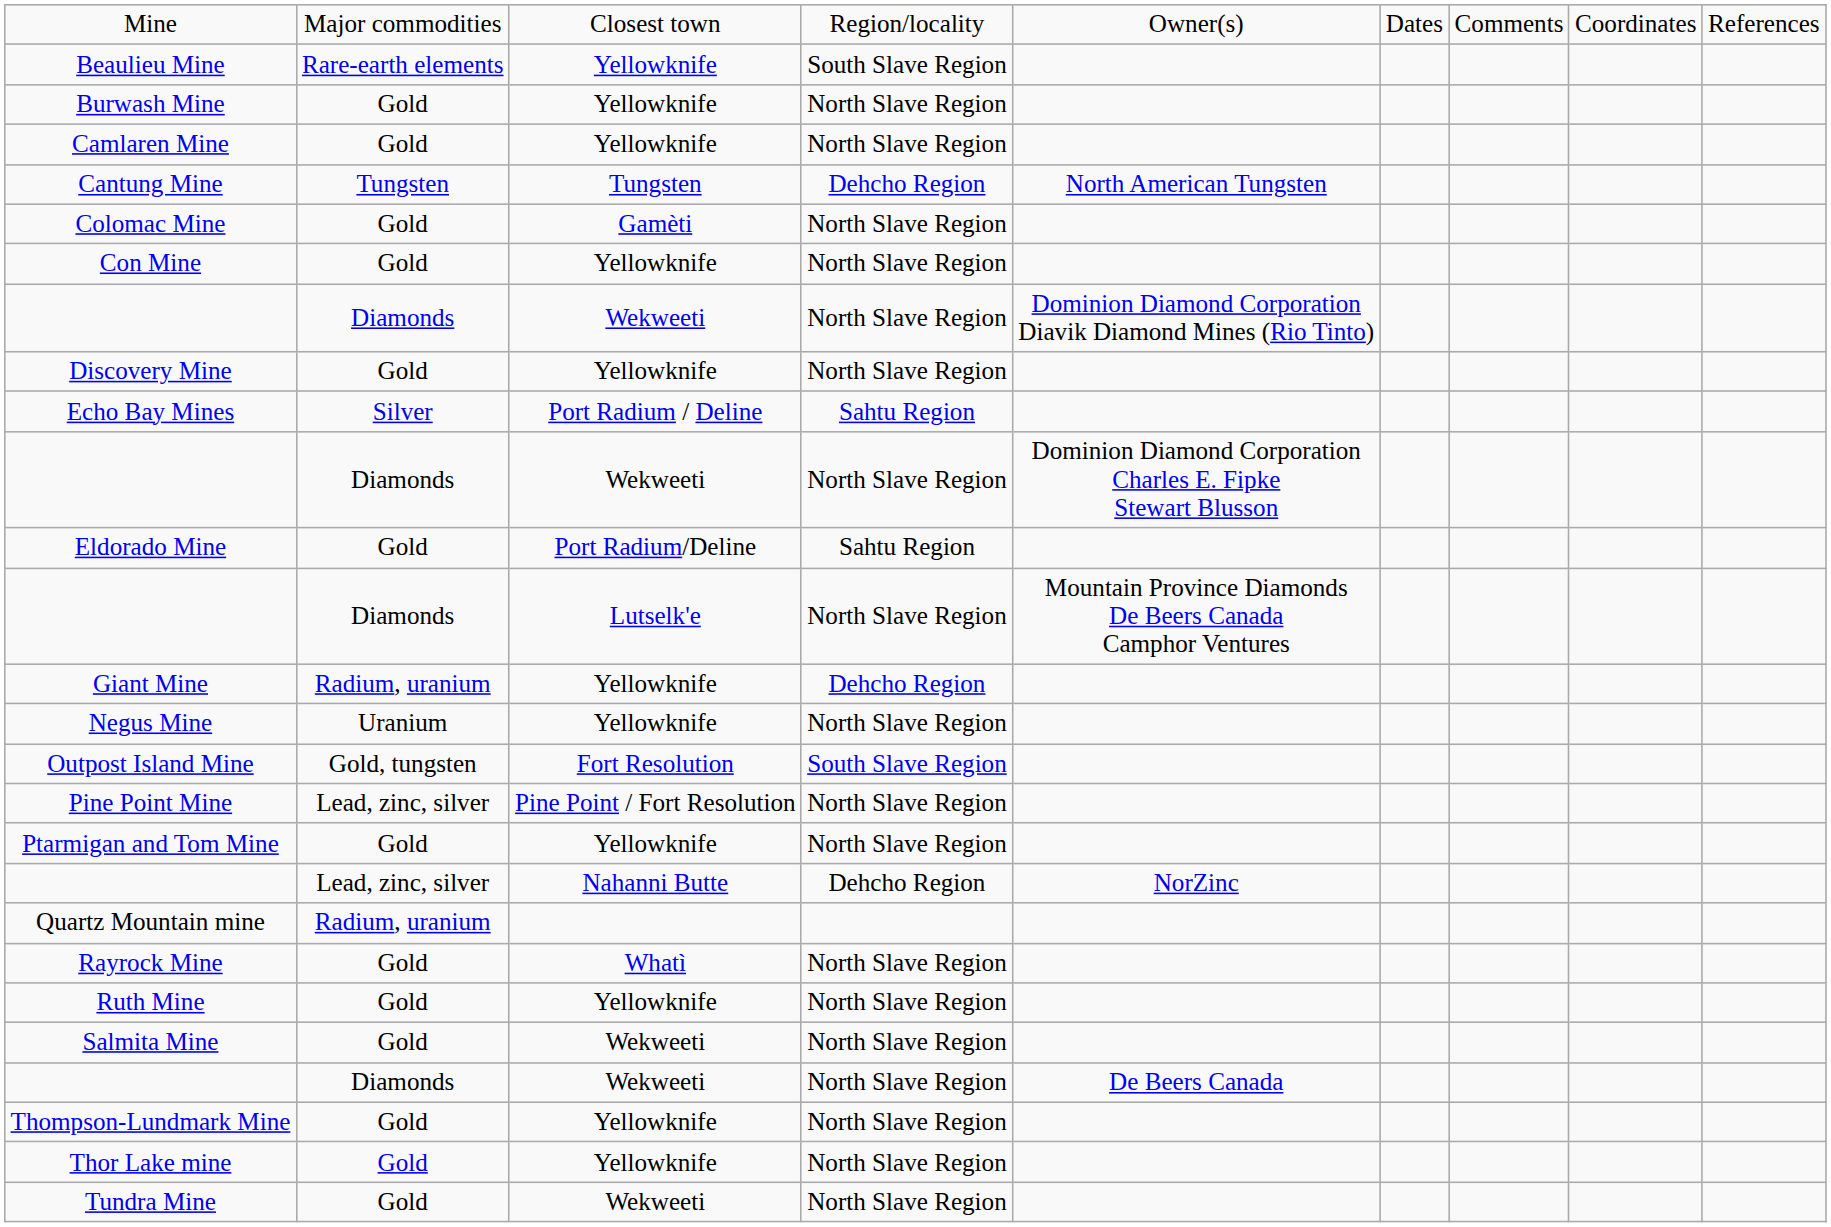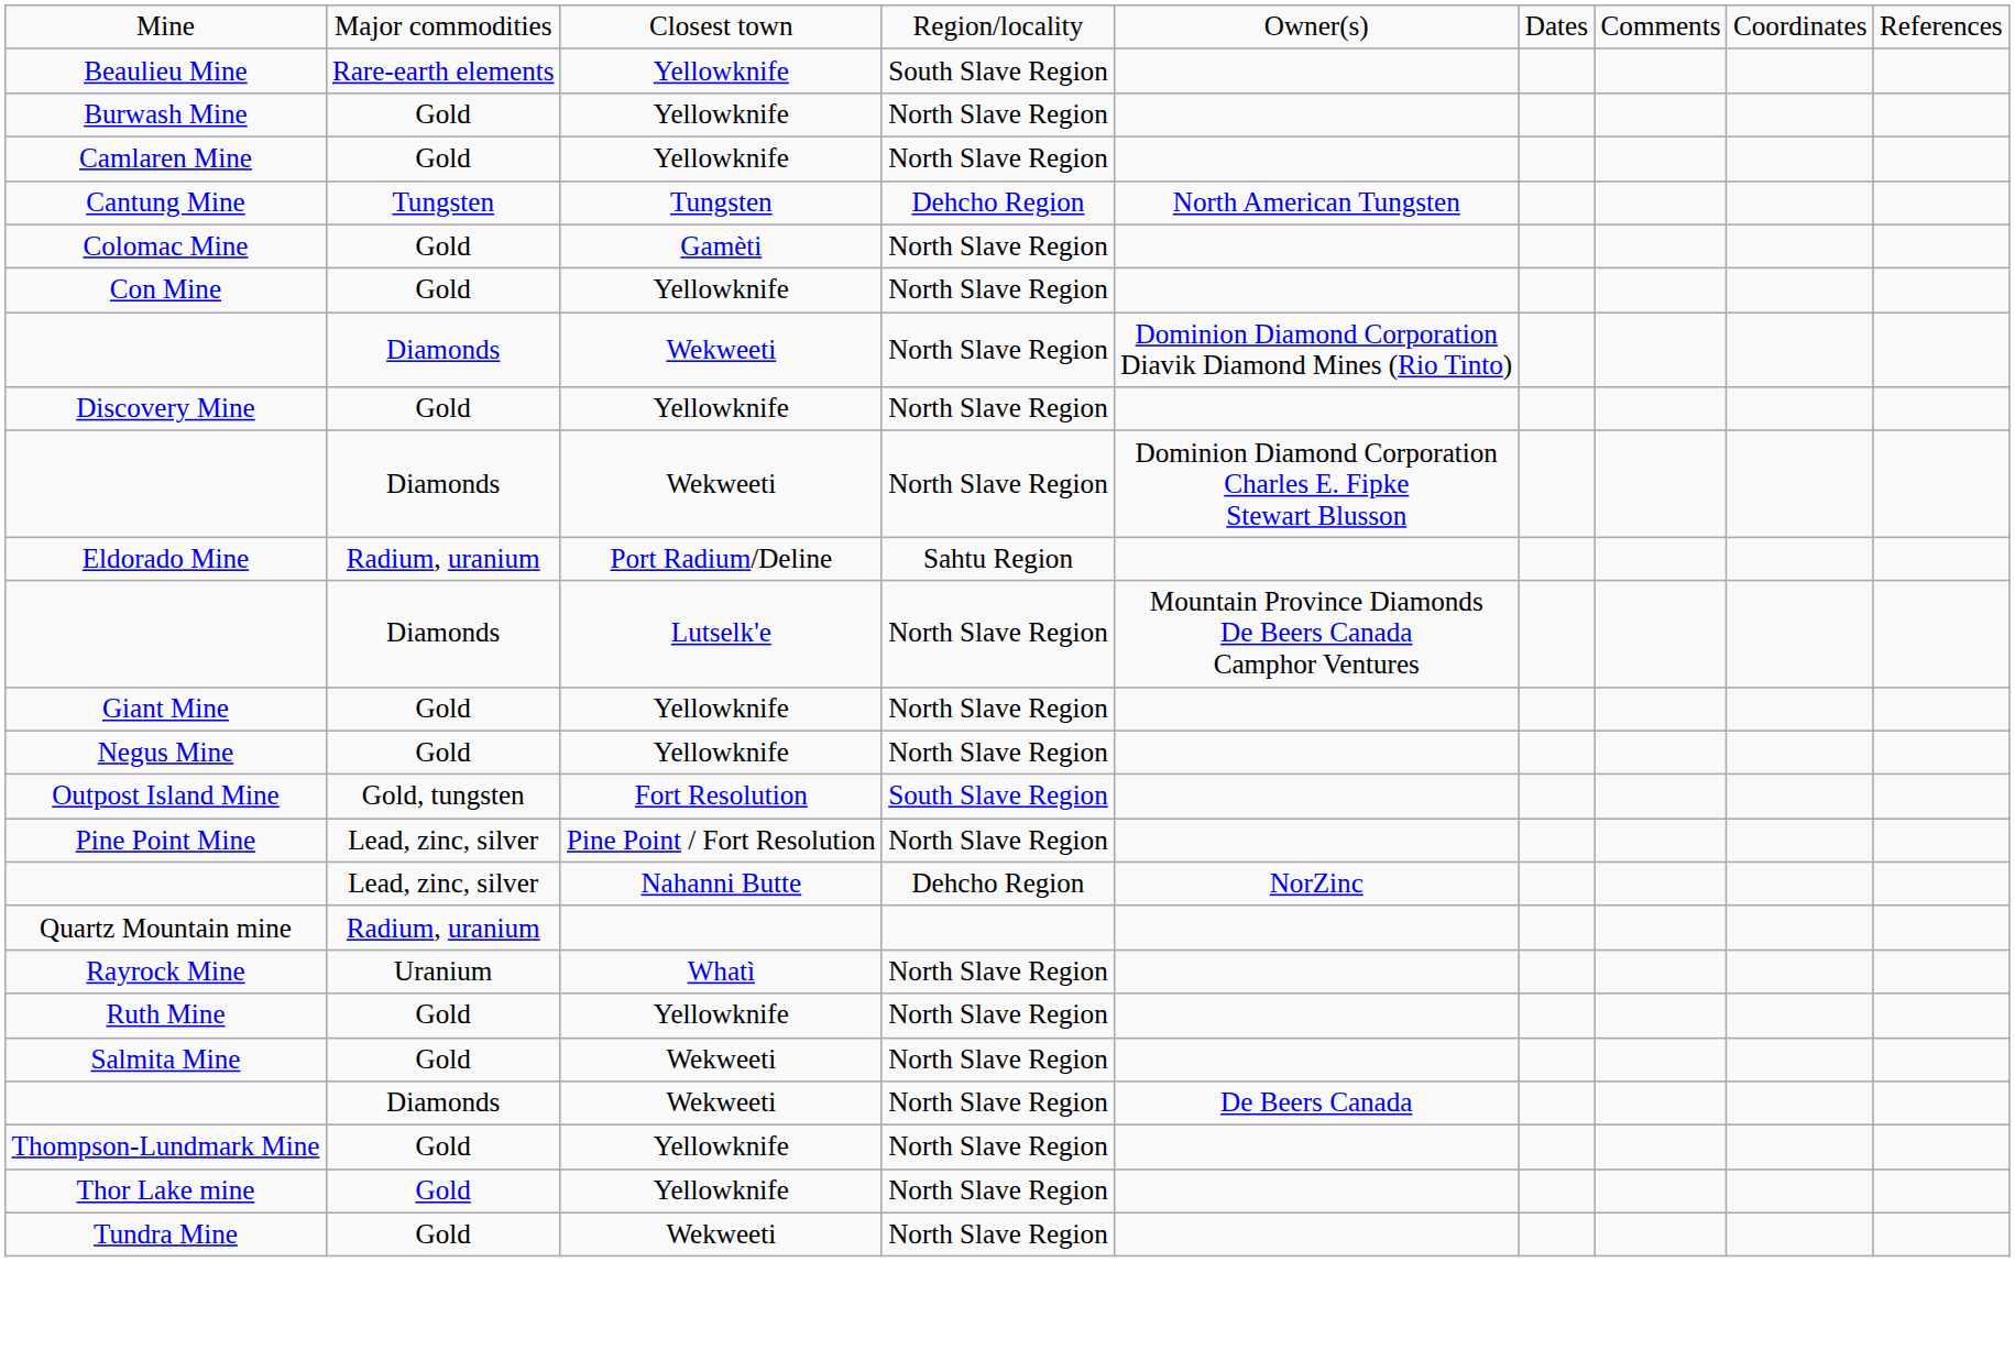- row: Echo Bay Mines | Silver | Port Radium / Deline | Sahtu Region
Eldorado Mine | column 2: Gold -> Radium, uranium
Giant Mine | column 2: Radium, uranium -> Gold
Giant Mine | column 4: Dehcho Region -> North Slave Region
Negus Mine | column 2: Uranium -> Gold
- row: Ptarmigan and Tom Mine | Gold | Yellowknife | North Slave Region
Rayrock Mine | column 2: Gold -> Uranium
